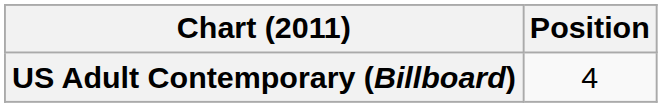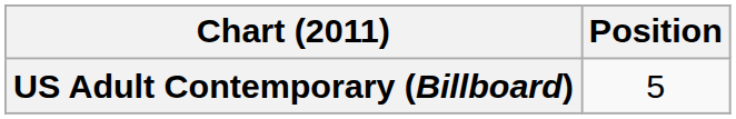US Adult Contemporary (Billboard) | Position: 4 -> 5
